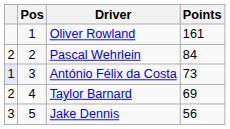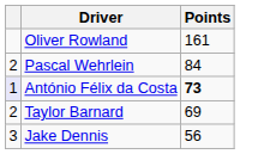- column: Pos | 1 | 2 | 3 | 4 | 5
António Félix da Costa | Points: normal -> bold
